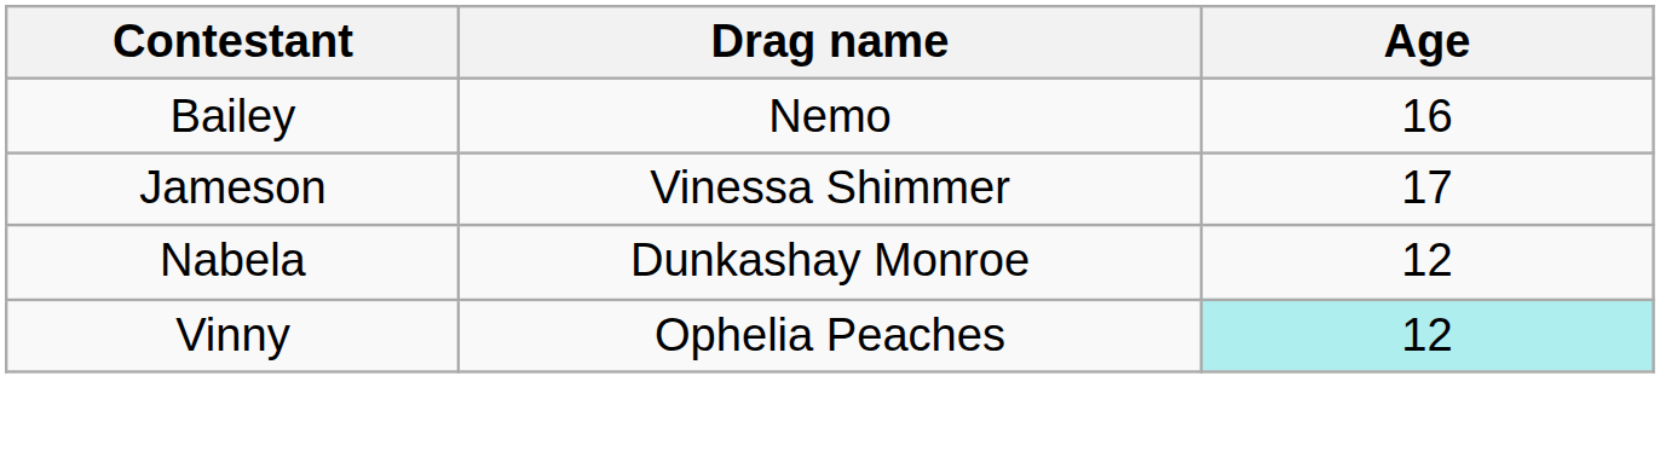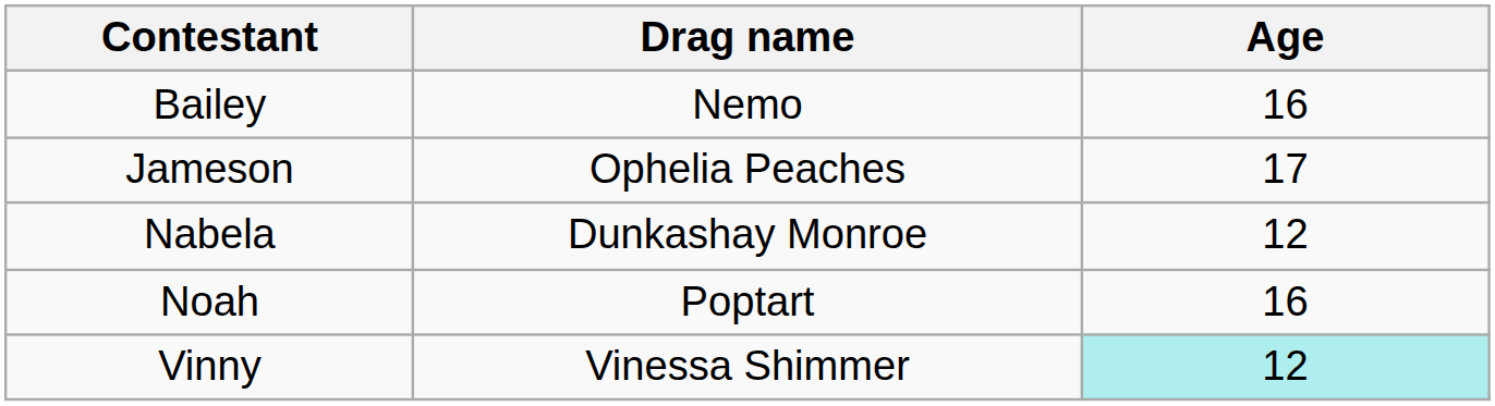Jameson | Drag name: Vinessa Shimmer -> Ophelia Peaches
+ row: Noah | Poptart | 16
Vinny | Drag name: Ophelia Peaches -> Vinessa Shimmer
